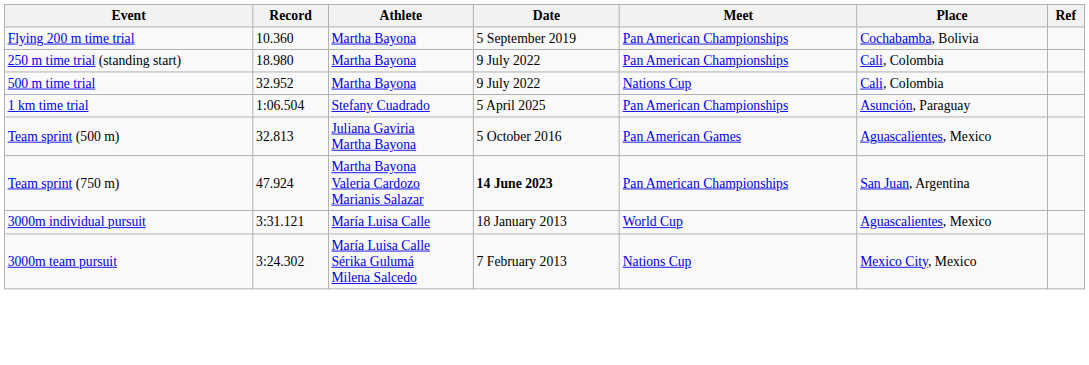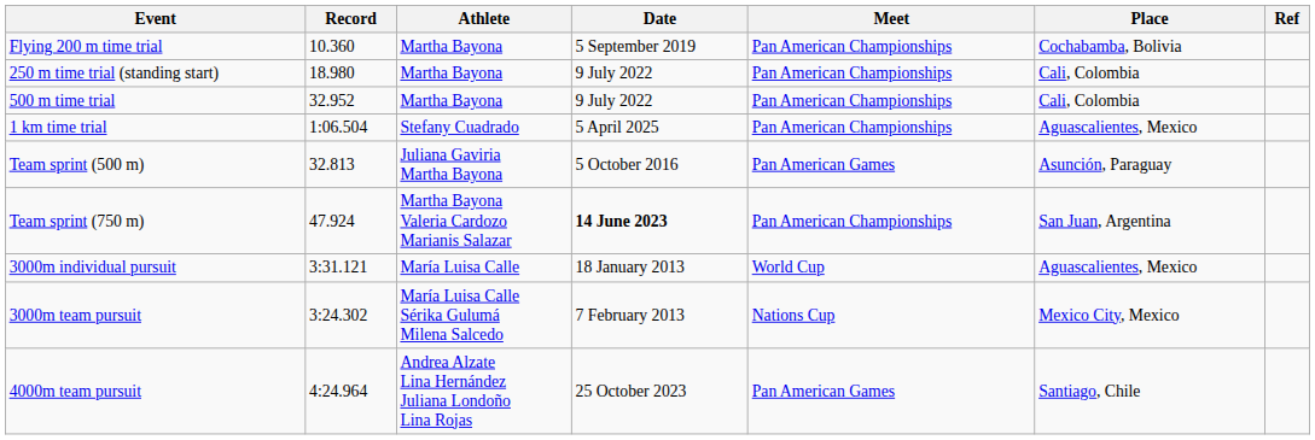500 m time trial | Meet: Nations Cup -> Pan American Championships
1 km time trial | Place: Asunción, Paraguay -> Aguascalientes, Mexico
Team sprint (500 m) | Place: Aguascalientes, Mexico -> Asunción, Paraguay
+ row: 4000m team pursuit | 4:24.964 | Andrea Alzate Lina Hernández Juliana Londoño Lina Rojas | 25 October 2023 | Pan American Games | Santiago, Chile
